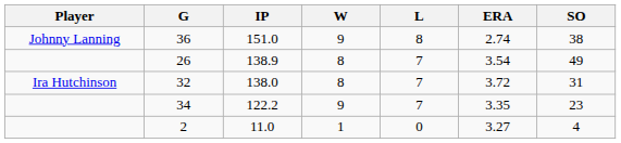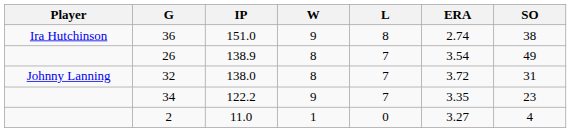36 | Player: Johnny Lanning -> Ira Hutchinson
32 | Player: Ira Hutchinson -> Johnny Lanning
